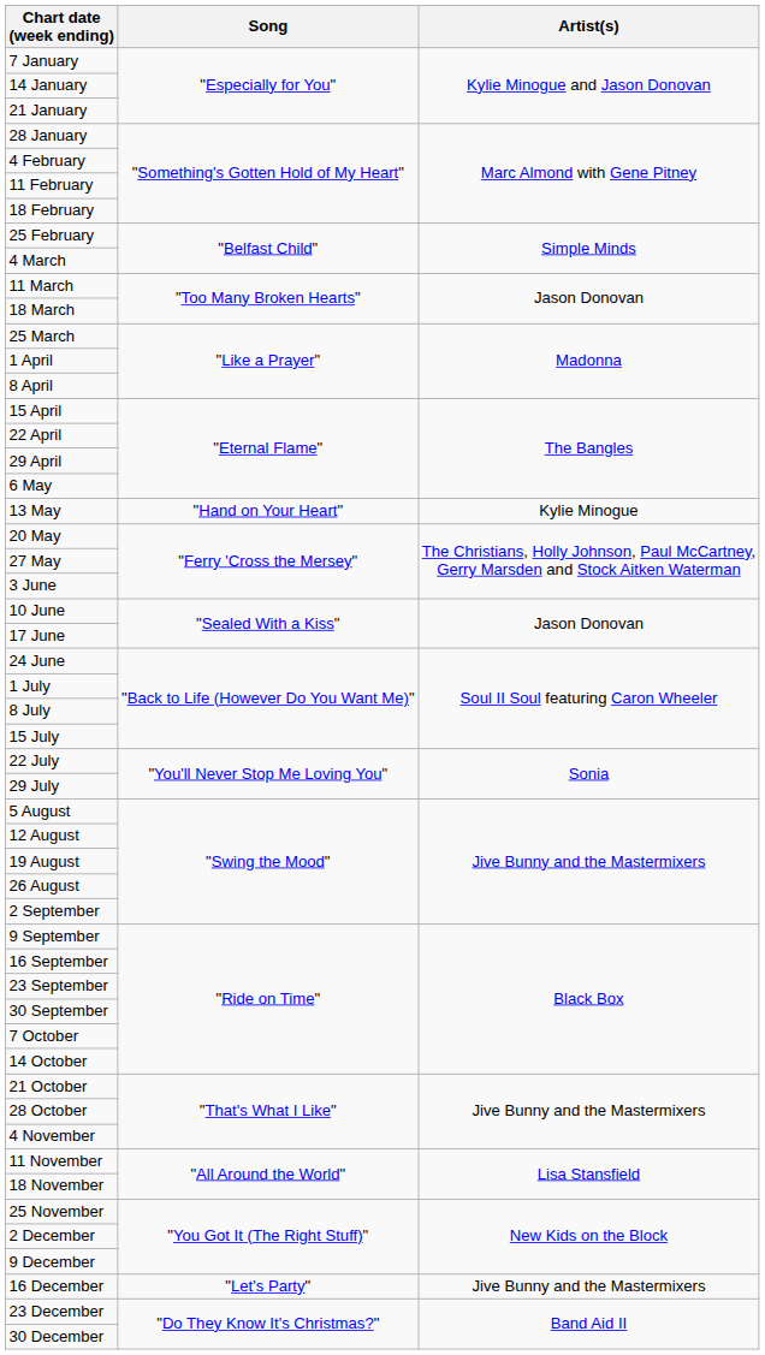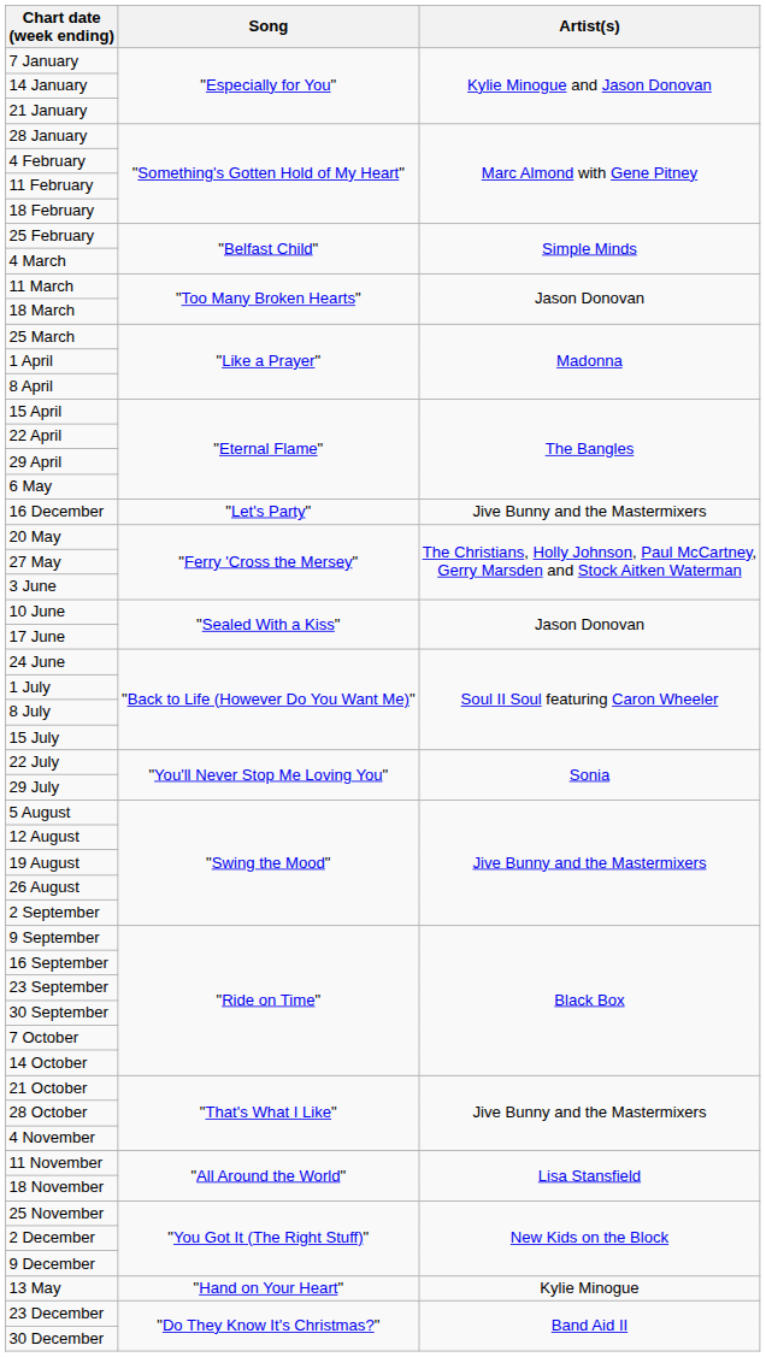rows swapped: 13 May <-> 16 December
